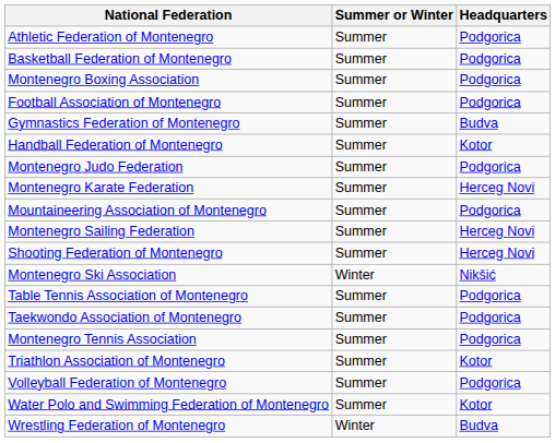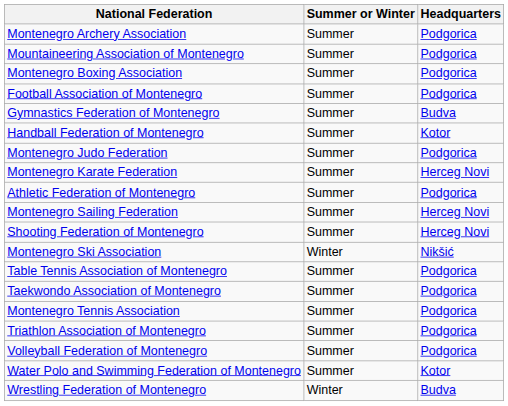+ row: Montenegro Archery Association | Summer | Podgorica
rows swapped: Athletic Federation of Montenegro <-> Mountaineering Association of Montenegro
- row: Basketball Federation of Montenegro | Summer | Podgorica
Triathlon Association of Montenegro | Headquarters: Kotor -> Podgorica
